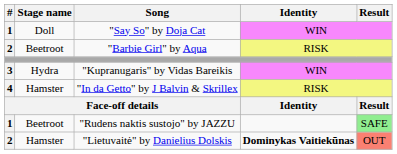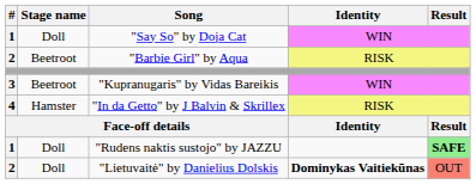"Kupranugaris" by Vidas Bareikis | Stage name: Hydra -> Beetroot
"Rudens naktis sustojo" by JAZZU | Stage name: Beetroot -> Doll
"Rudens naktis sustojo" by JAZZU | Result: normal -> bold
"Lietuvaitė" by Danielius Dolskis | Stage name: Hamster -> Doll
